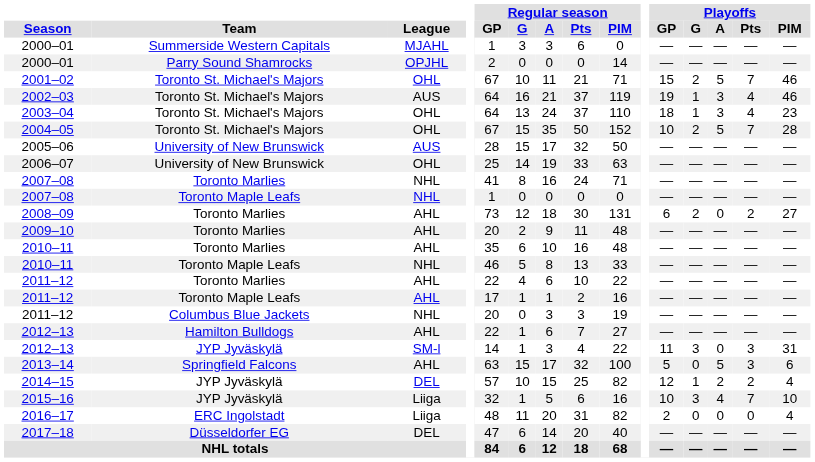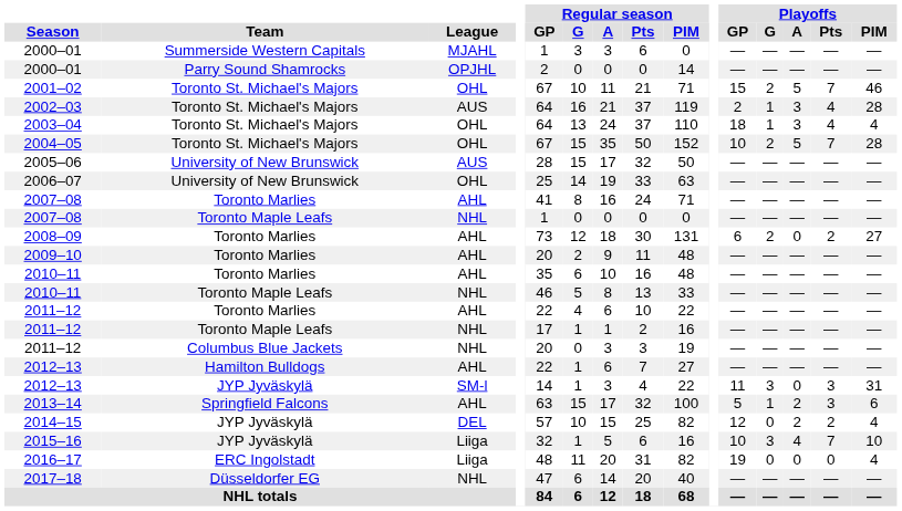2002–03 | Playoffs / GP: 19 -> 2
2002–03 | Playoffs / PIM: 46 -> 28
2003–04 | Playoffs / PIM: 23 -> 4
2007–08 / Toronto Marlies | League: NHL -> AHL
2011–12 / Toronto Maple Leafs | League: AHL -> NHL
2013–14 | Playoffs / G: 0 -> 1
2013–14 | Playoffs / A: 5 -> 2
2014–15 | Playoffs / G: 1 -> 0
2016–17 | Playoffs / GP: 2 -> 19
2017–18 | League: DEL -> NHL
